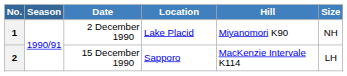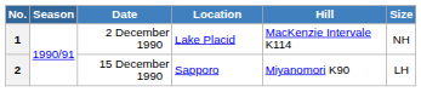1 | Hill: Miyanomori K90 -> MacKenzie Intervale K114
2 | Hill: MacKenzie Intervale K114 -> Miyanomori K90
